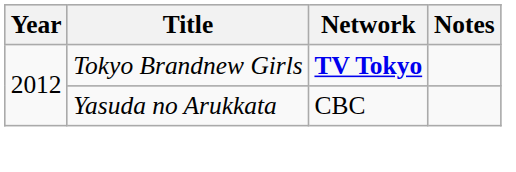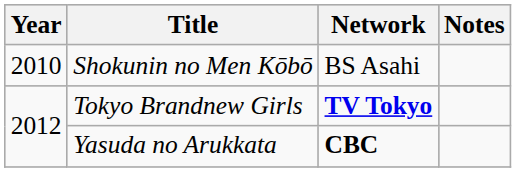+ row: 2010 | Shokunin no Men Kōbō | BS Asahi
Yasuda no Arukkata | Network: normal -> bold
